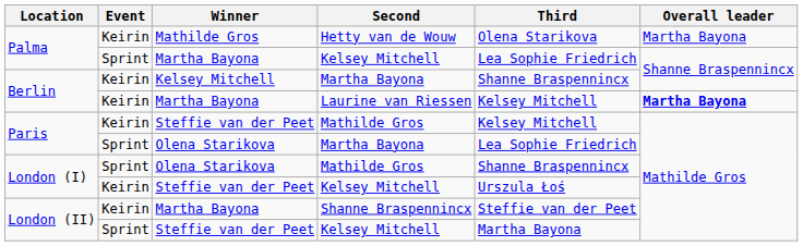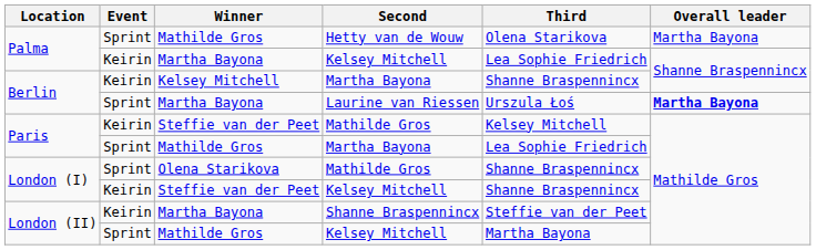Hetty van de Wouw | Event: Keirin -> Sprint
Palma / Kelsey Mitchell | Event: Sprint -> Keirin
Laurine van Riessen | Event: Keirin -> Sprint
Laurine van Riessen | Third: Kelsey Mitchell -> Urszula Łoś
Paris / Martha Bayona | Winner: Olena Starikova -> Mathilde Gros
London (I) / Kelsey Mitchell | Third: Urszula Łoś -> Shanne Braspennincx
London (II) / Kelsey Mitchell | Winner: Steffie van der Peet -> Mathilde Gros
